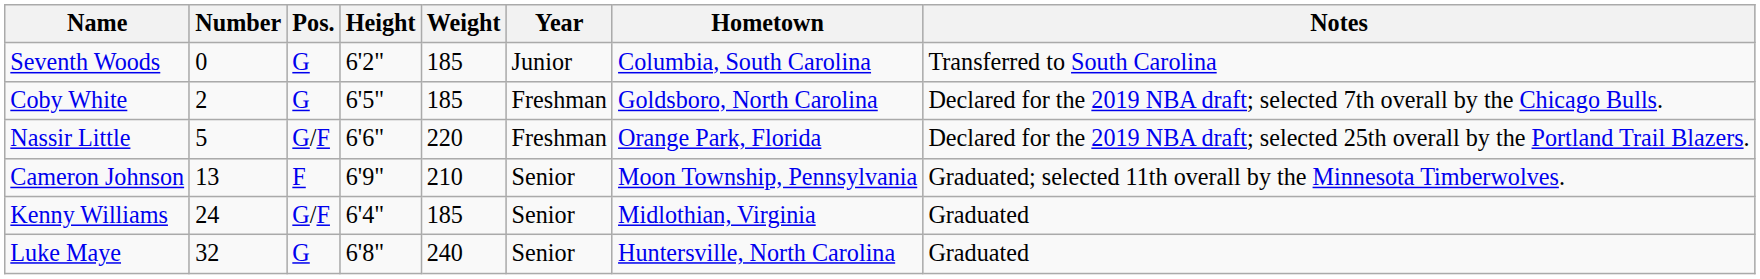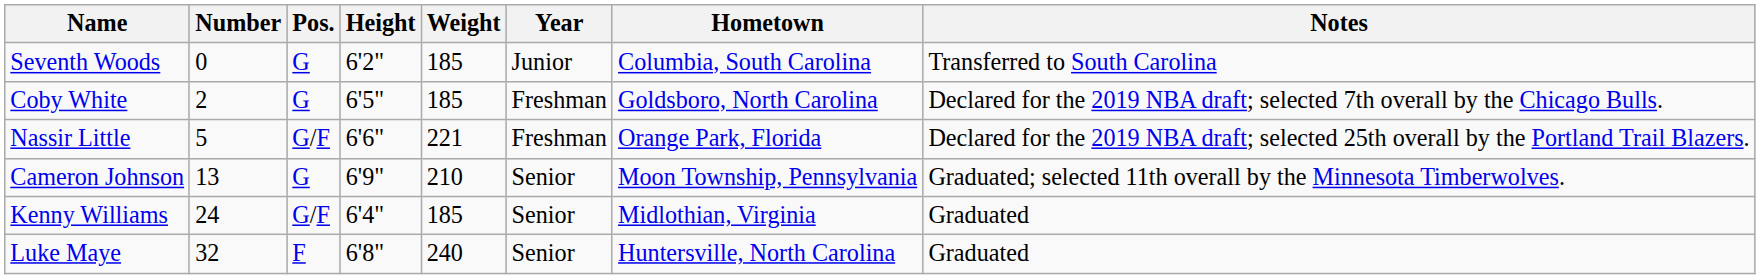Nassir Little | Weight: 220 -> 221
Cameron Johnson | Pos.: F -> G
Luke Maye | Pos.: G -> F
